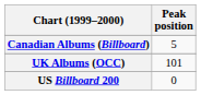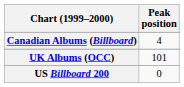Canadian Albums (Billboard) | Peak position: 5 -> 4
